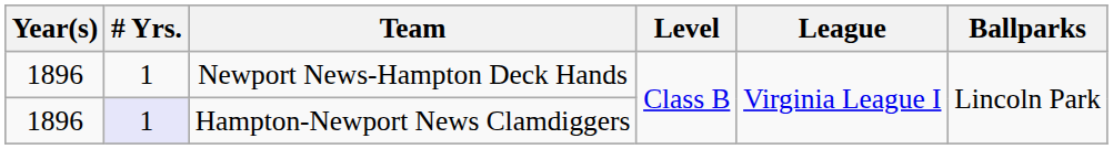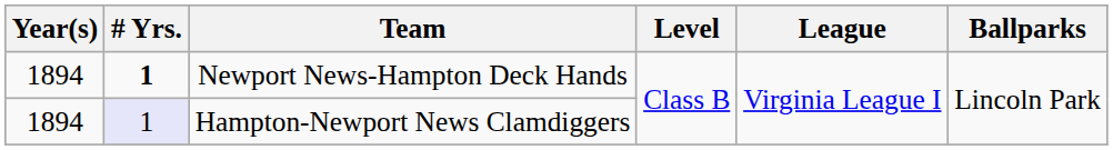Newport News-Hampton Deck Hands | Year(s): 1896 -> 1894
Newport News-Hampton Deck Hands | # Yrs.: normal -> bold
Hampton-Newport News Clamdiggers | Year(s): 1896 -> 1894
